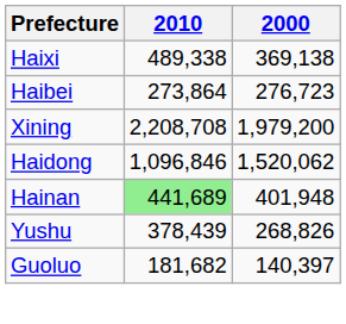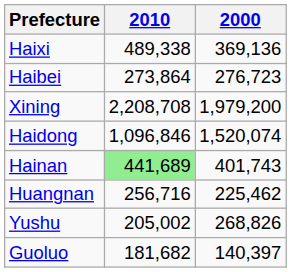Haixi | 2000: 369,138 -> 369,136
Haidong | 2000: 1,520,062 -> 1,520,074
Hainan | 2000: 401,948 -> 401,743
+ row: Huangnan | 256,716 | 225,462
Yushu | 2010: 378,439 -> 205,002
